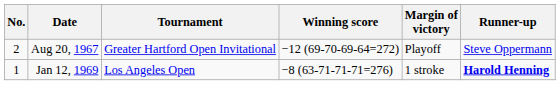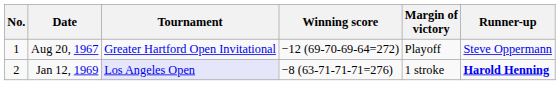Aug 20, 1967 | No.: 2 -> 1
Jan 12, 1969 | No.: 1 -> 2
Jan 12, 1969 | Tournament: no background -> lavender background
